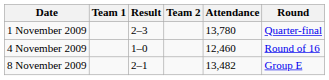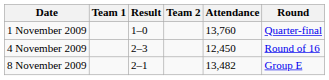1 November 2009 | Result: 2–3 -> 1–0
1 November 2009 | Attendance: 13,780 -> 13,760
4 November 2009 | Result: 1–0 -> 2–3
4 November 2009 | Attendance: 12,460 -> 12,450
